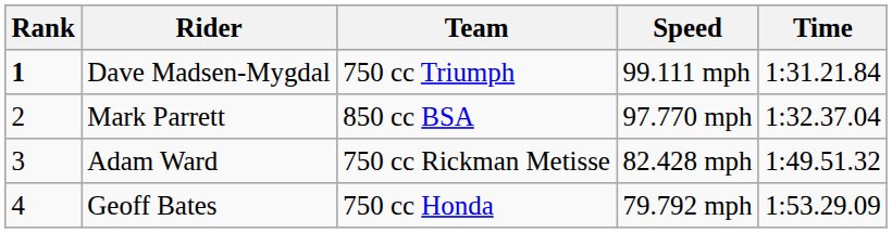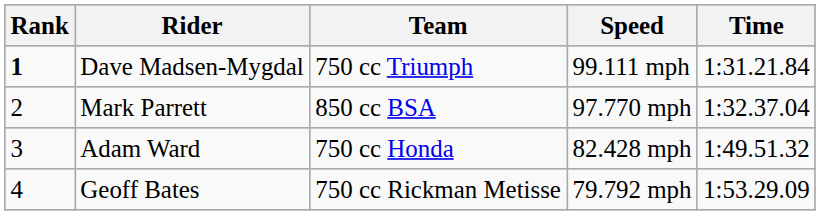Adam Ward | Team: 750 cc Rickman Metisse -> 750 cc Honda
Geoff Bates | Team: 750 cc Honda -> 750 cc Rickman Metisse
